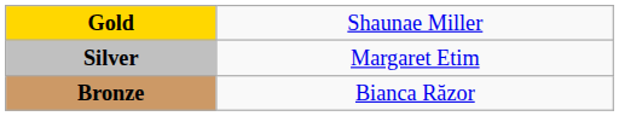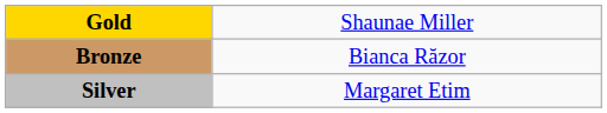rows swapped: Silver <-> Bronze
